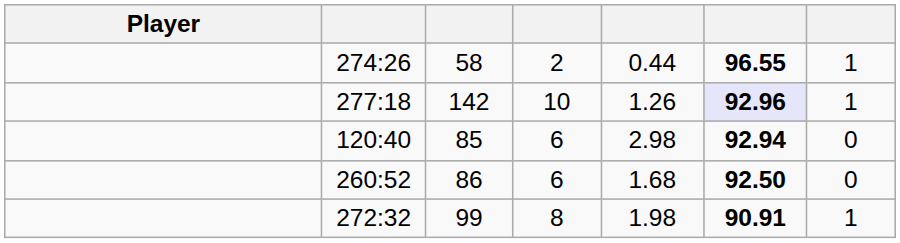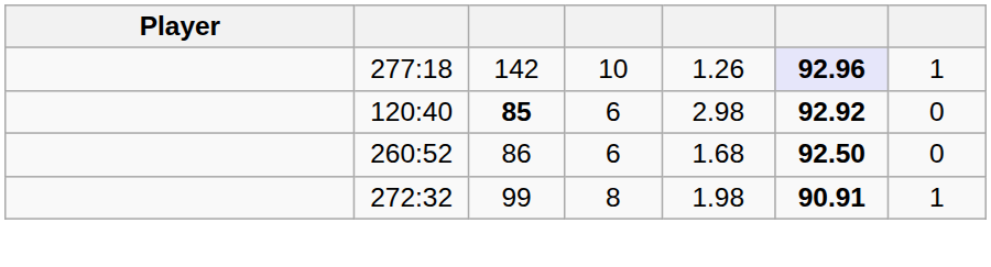- row: 274:26 | 58 | 2 | 0.44 | 96.55 | 1
120:40 | column 3: normal -> bold
120:40 | column 6: 92.94 -> 92.92
